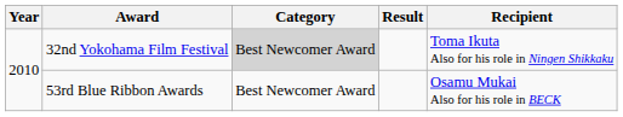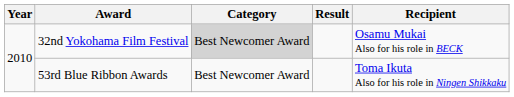32nd Yokohama Film Festival | Recipient: Toma Ikuta Also for his role in Ningen Shikkaku -> Osamu Mukai Also for his role in BECK
53rd Blue Ribbon Awards | Recipient: Osamu Mukai Also for his role in BECK -> Toma Ikuta Also for his role in Ningen Shikkaku
